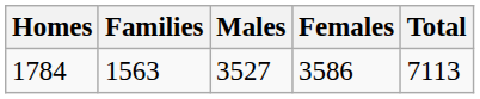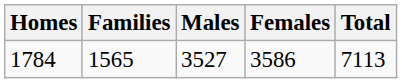1784 | Families: 1563 -> 1565
